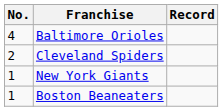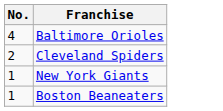- column: Record
